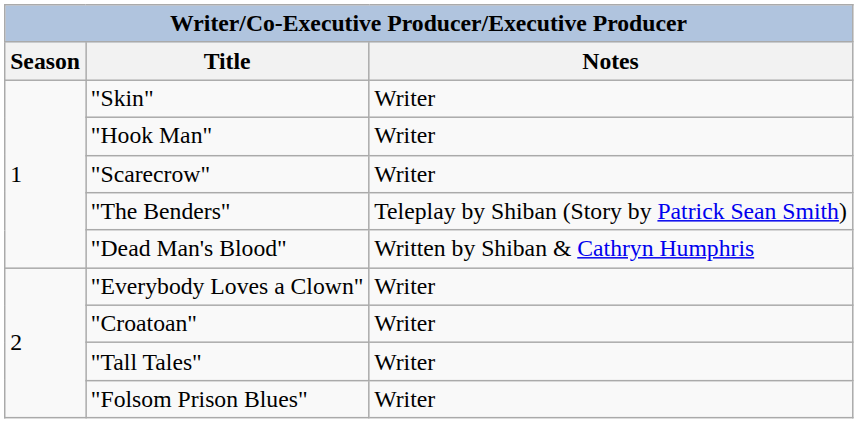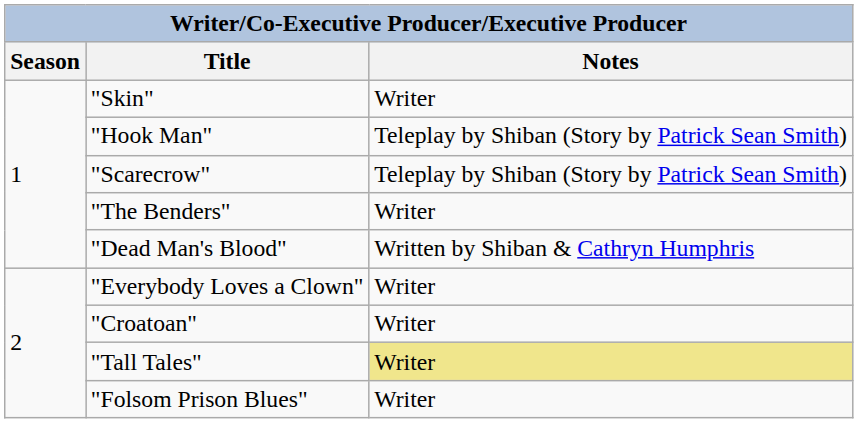"Hook Man" | Notes: Writer -> Teleplay by Shiban (Story by Patrick Sean Smith)
"Scarecrow" | Notes: Writer -> Teleplay by Shiban (Story by Patrick Sean Smith)
"The Benders" | Notes: Teleplay by Shiban (Story by Patrick Sean Smith) -> Writer
"Tall Tales" | Notes: no background -> khaki background
